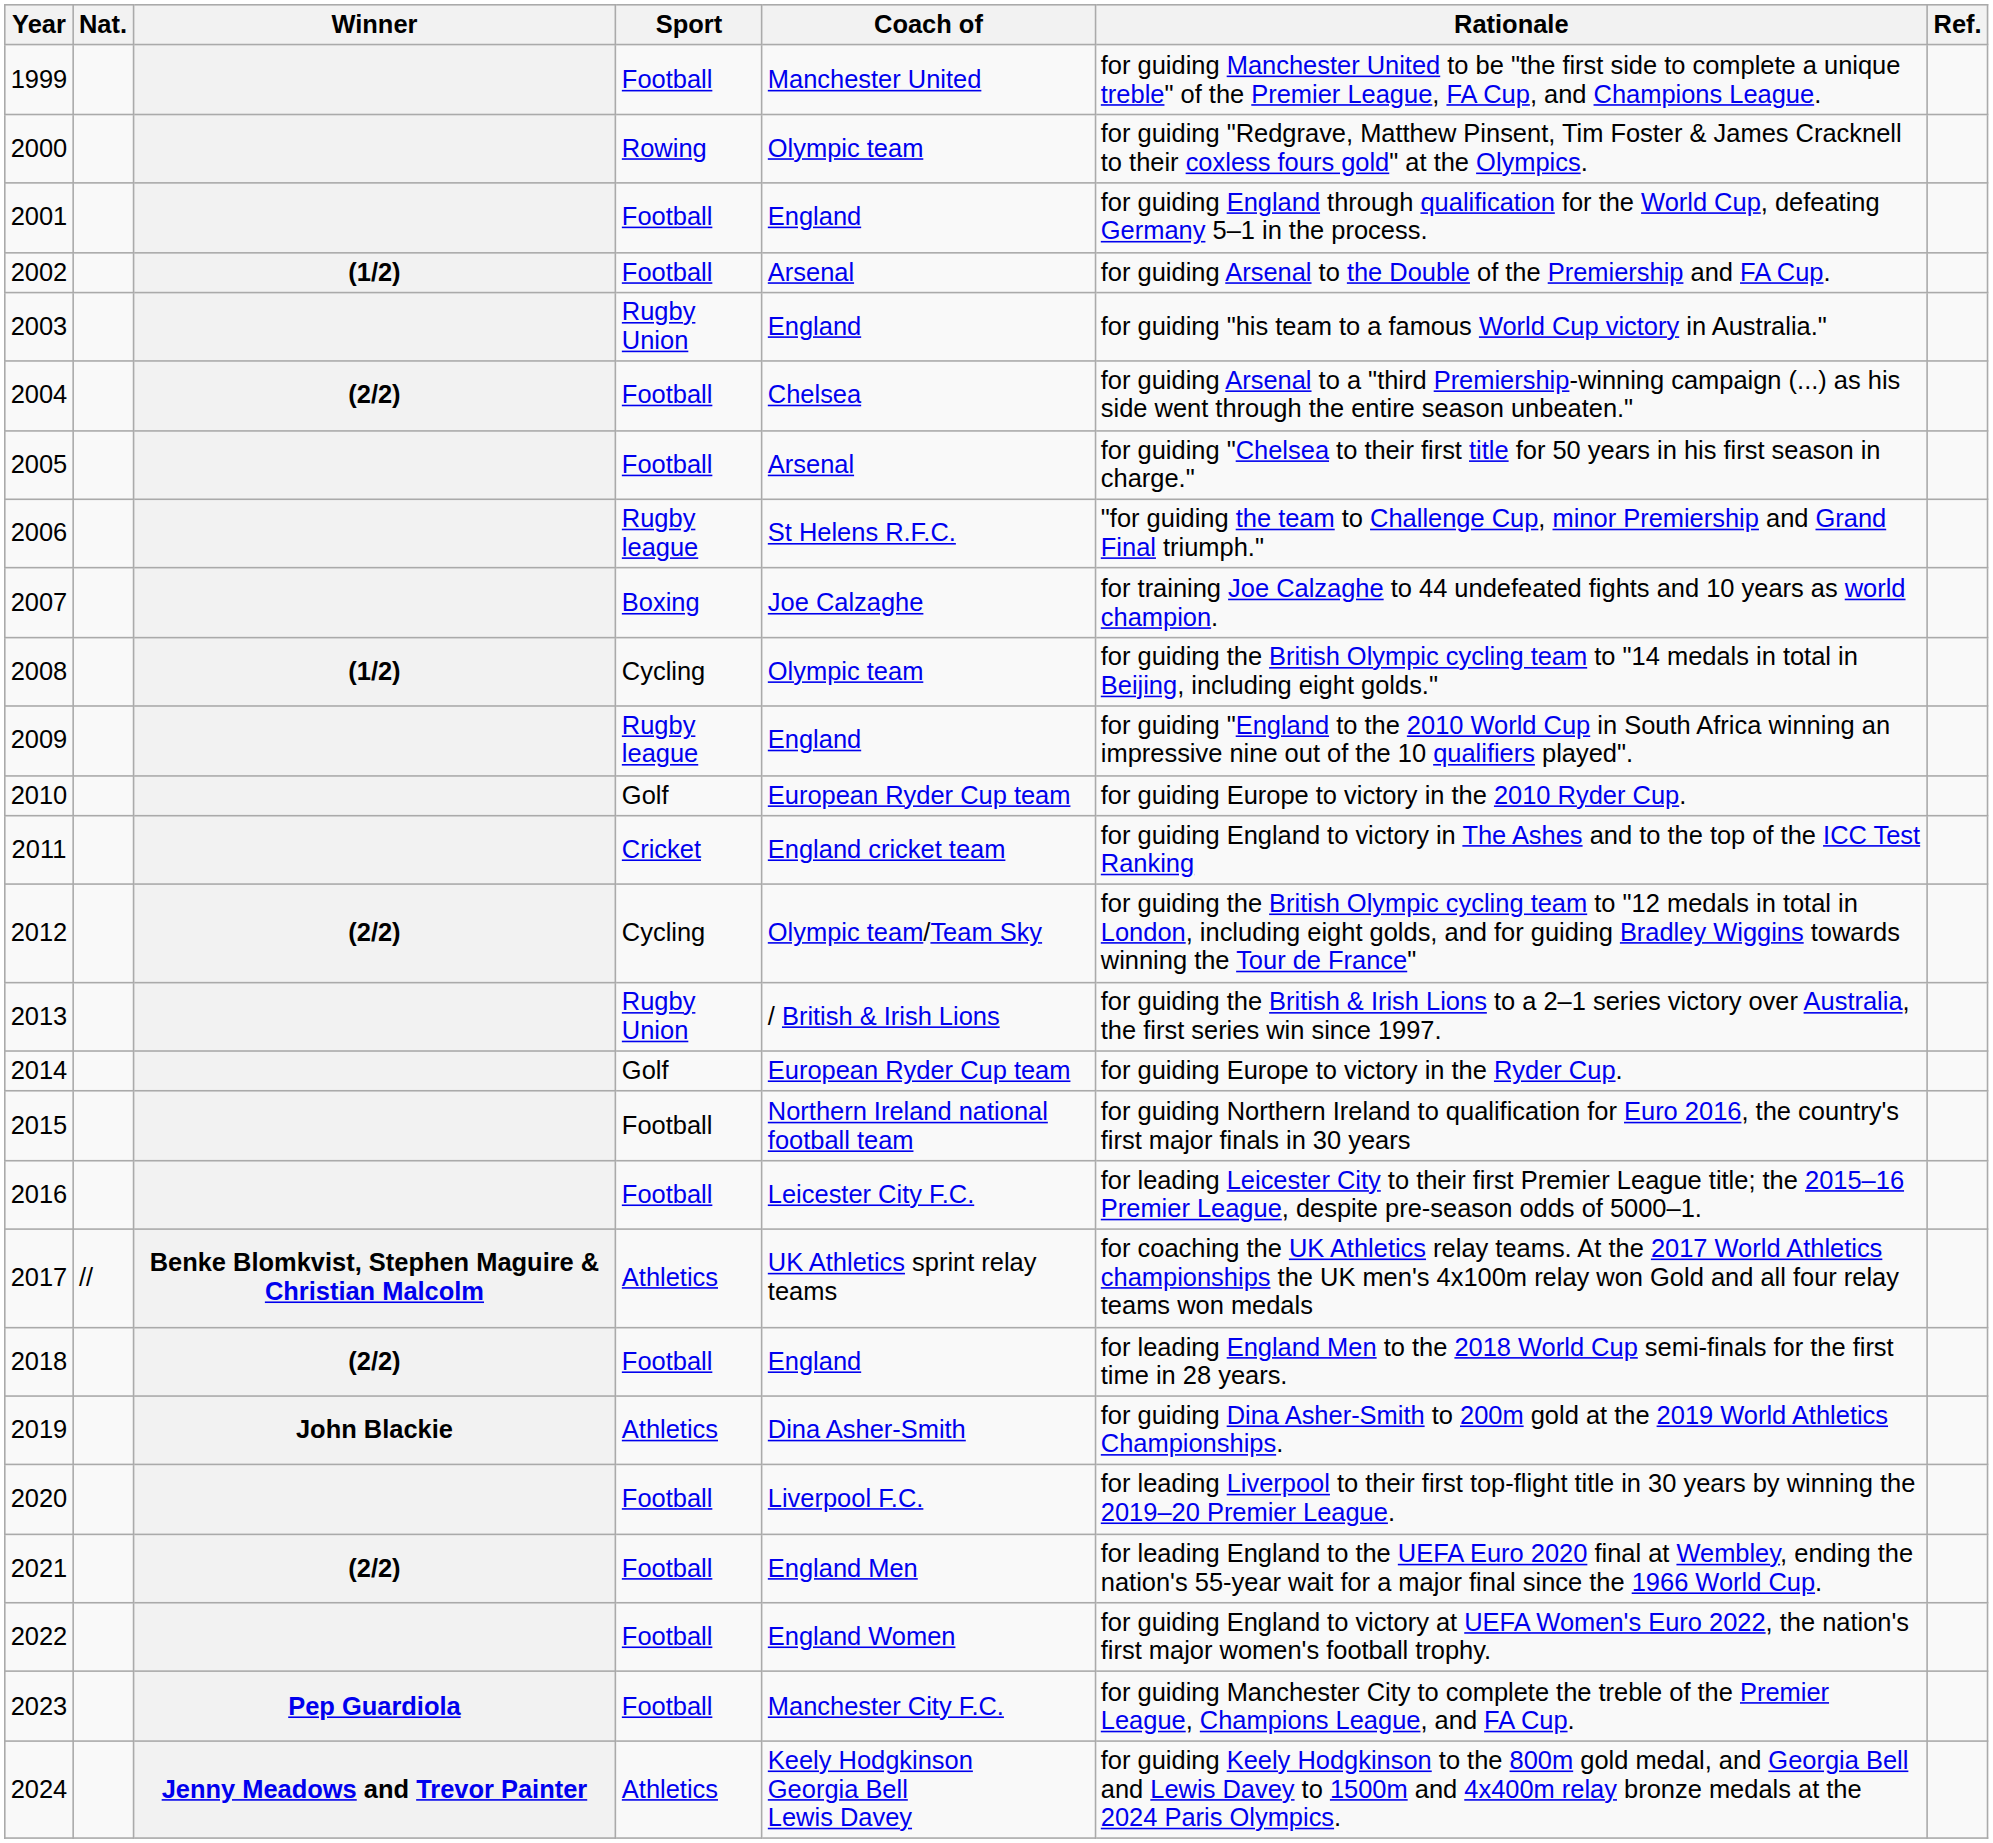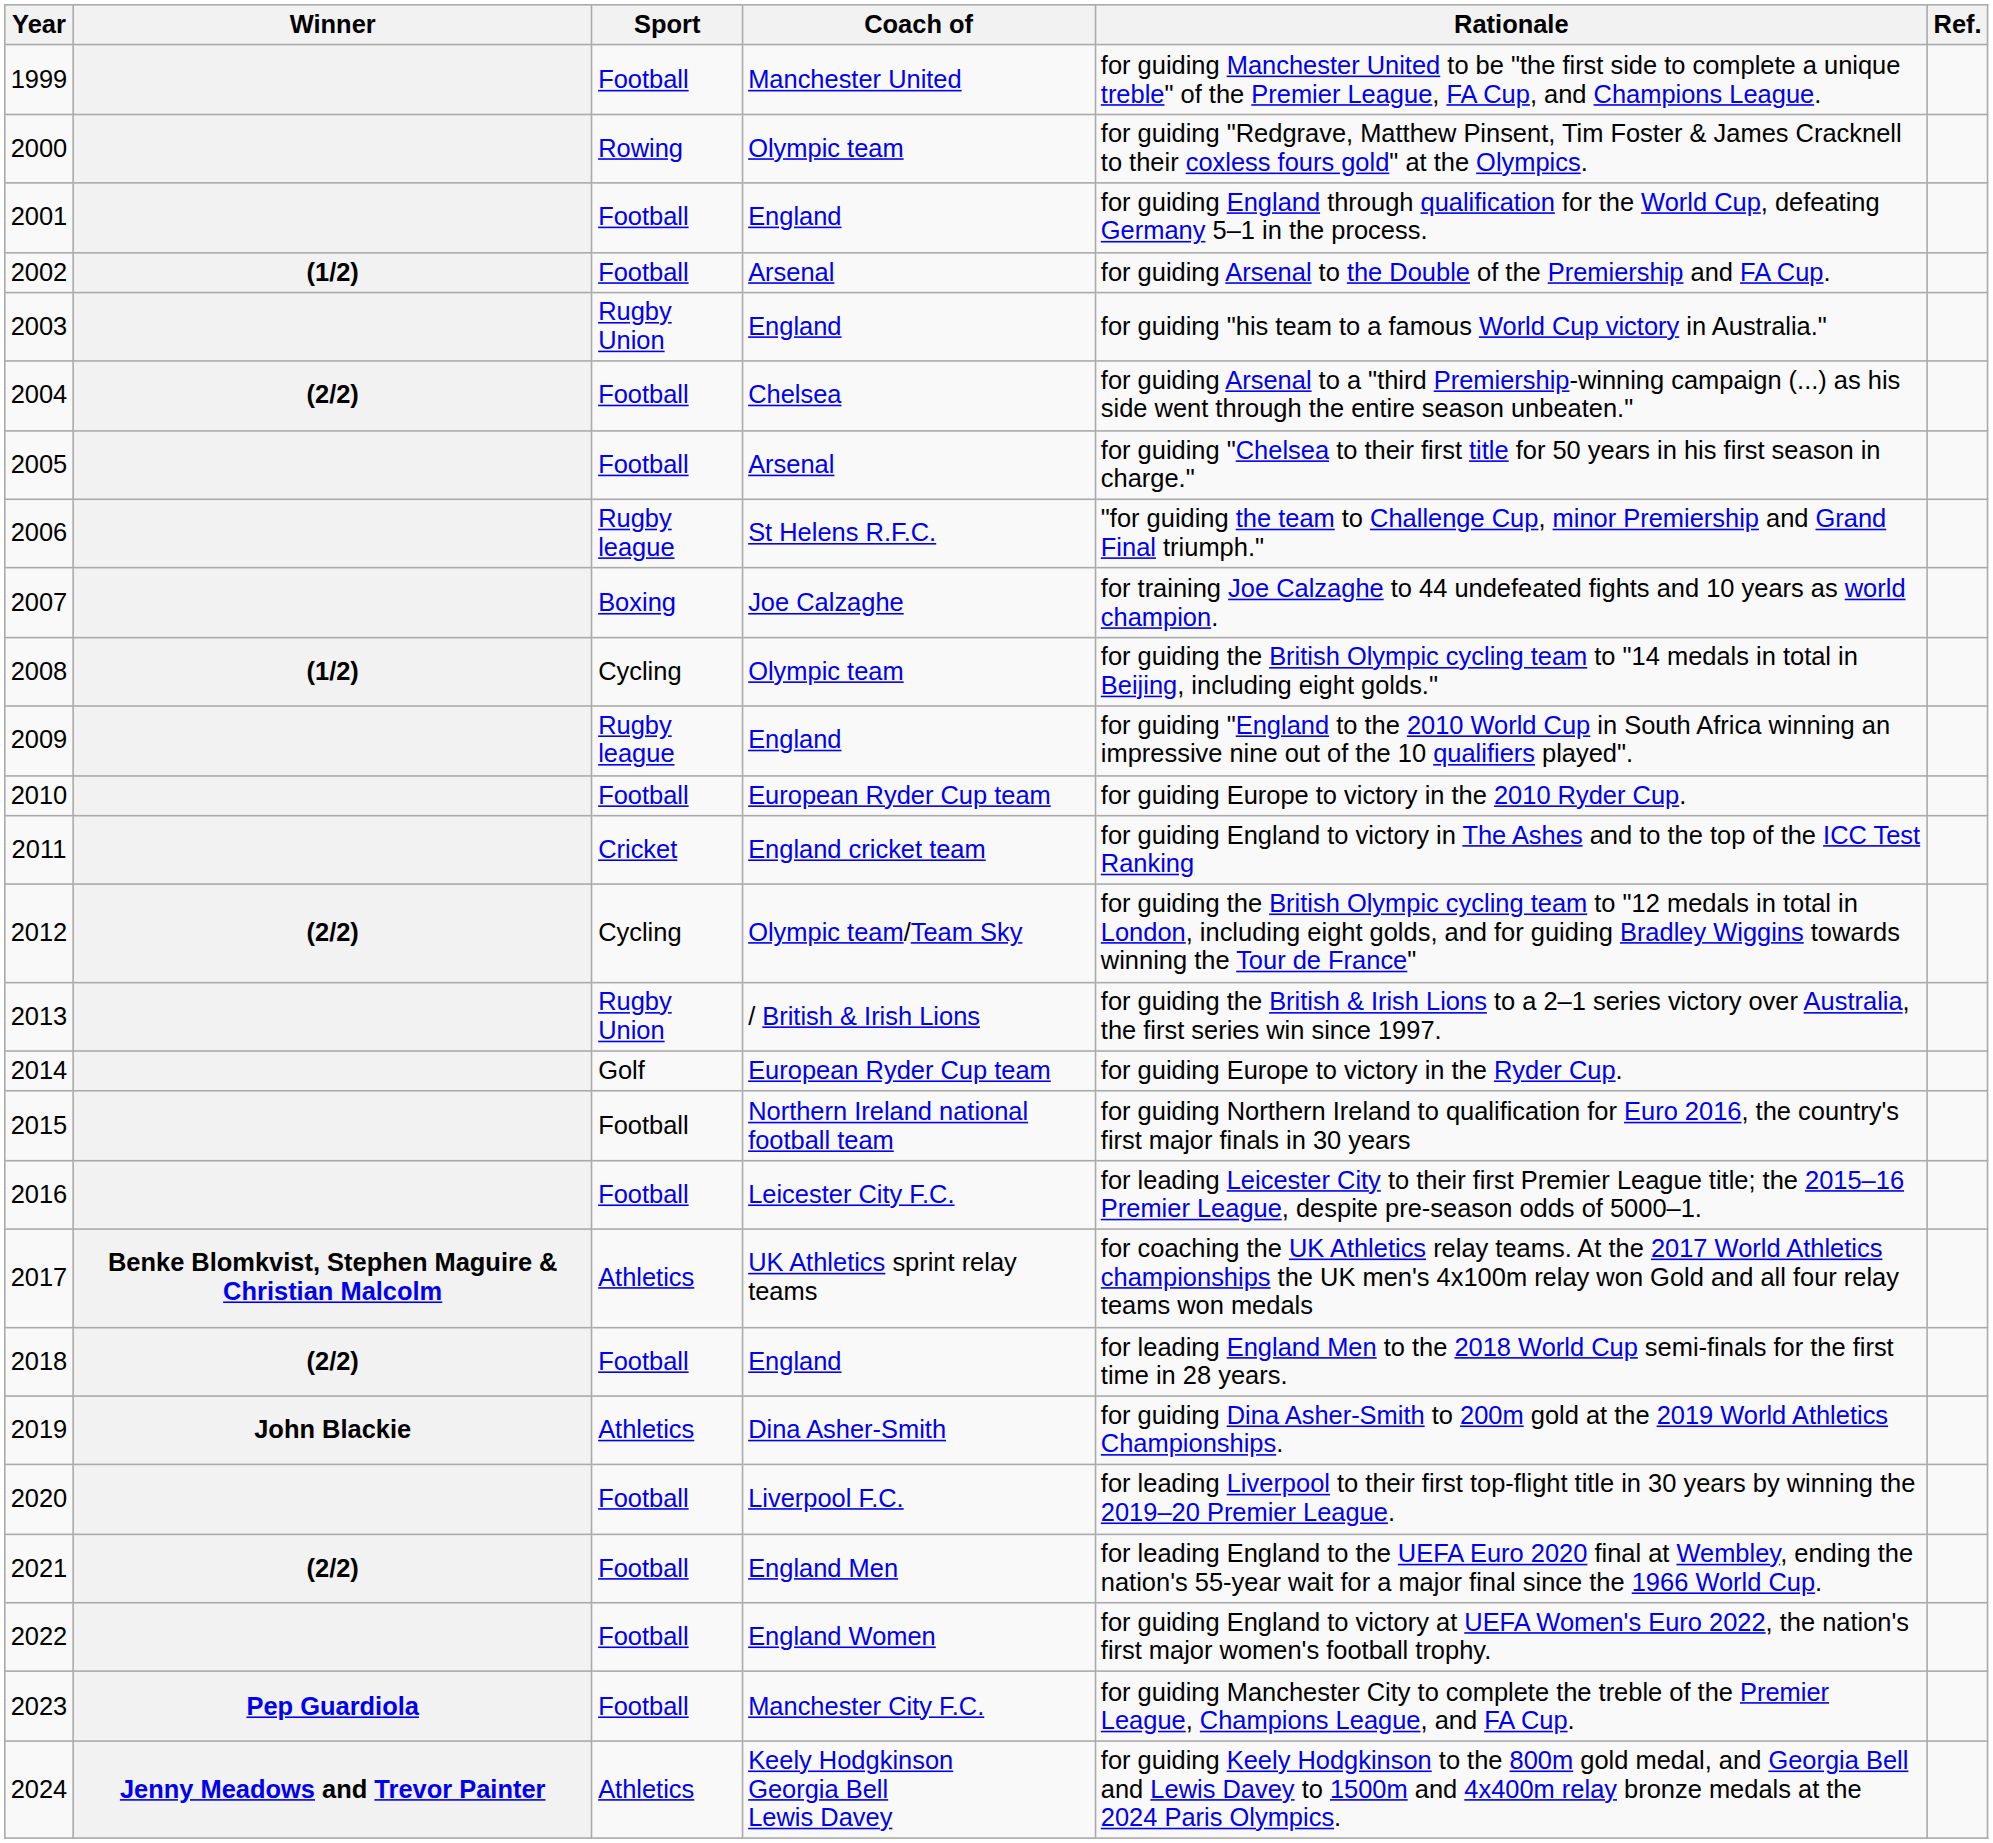- column: Nat. | //
2010 | Sport: Golf -> Football
